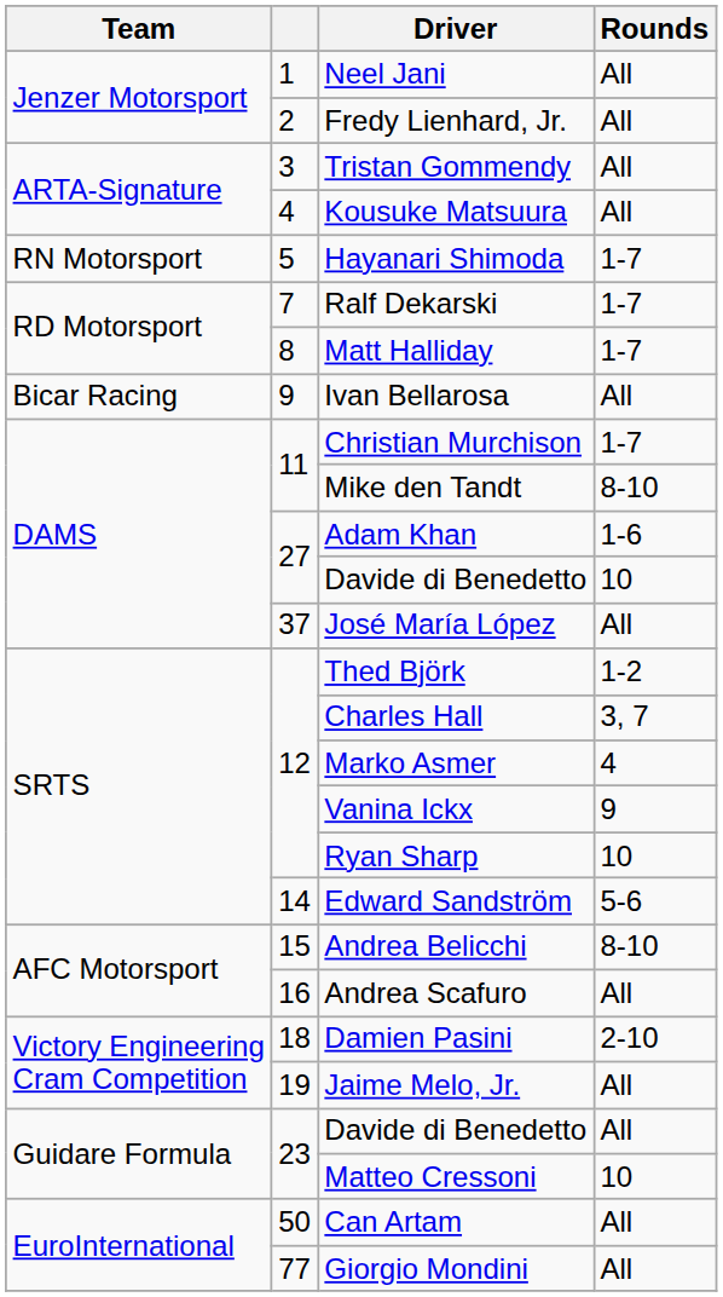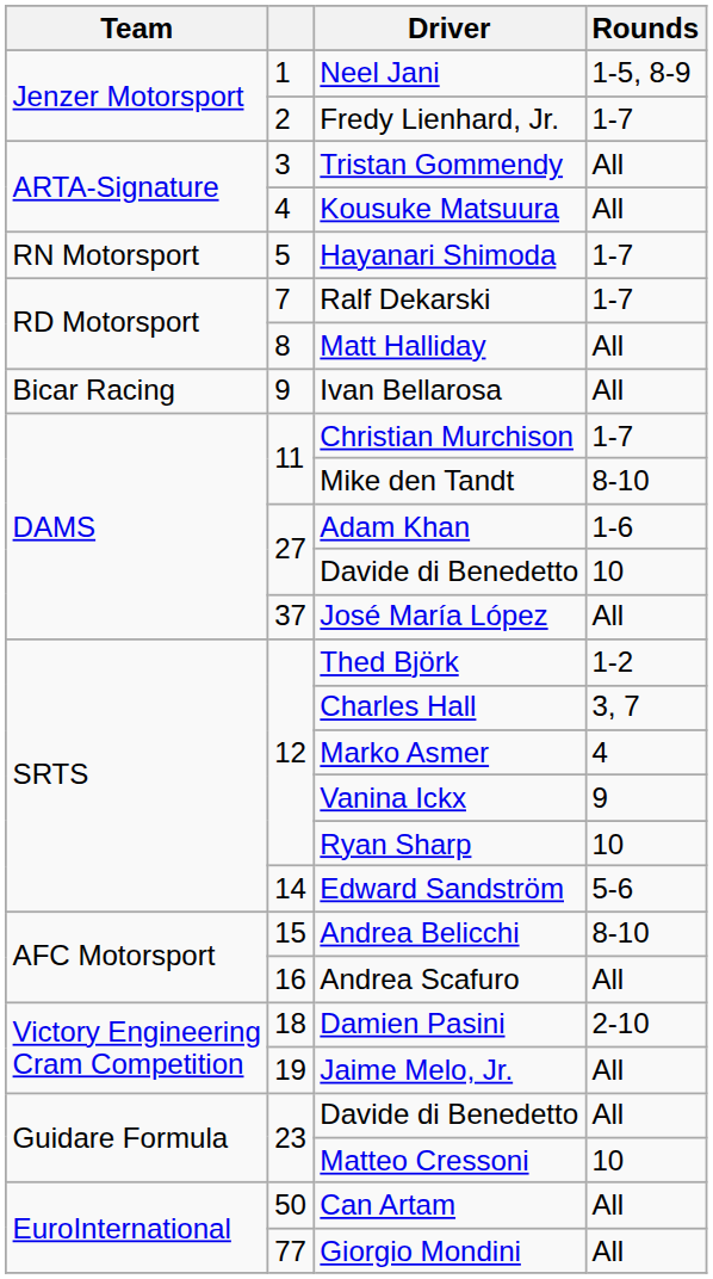Neel Jani | Rounds: All -> 1-5, 8-9
Fredy Lienhard, Jr. | Rounds: All -> 1-7
Matt Halliday | Rounds: 1-7 -> All
